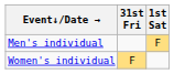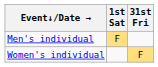columns swapped: 31st Fri <-> 1st Sat
